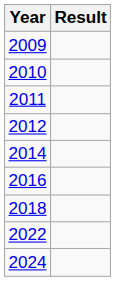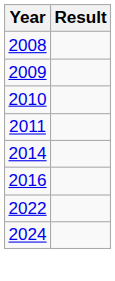+ row: 2008
- row: 2012
- row: 2018
